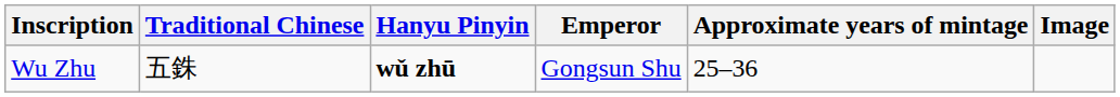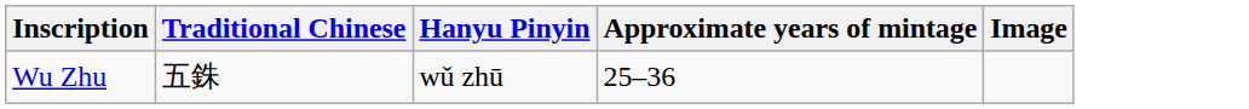- column: Emperor | Gongsun Shu
Wu Zhu | Hanyu Pinyin: bold -> normal
